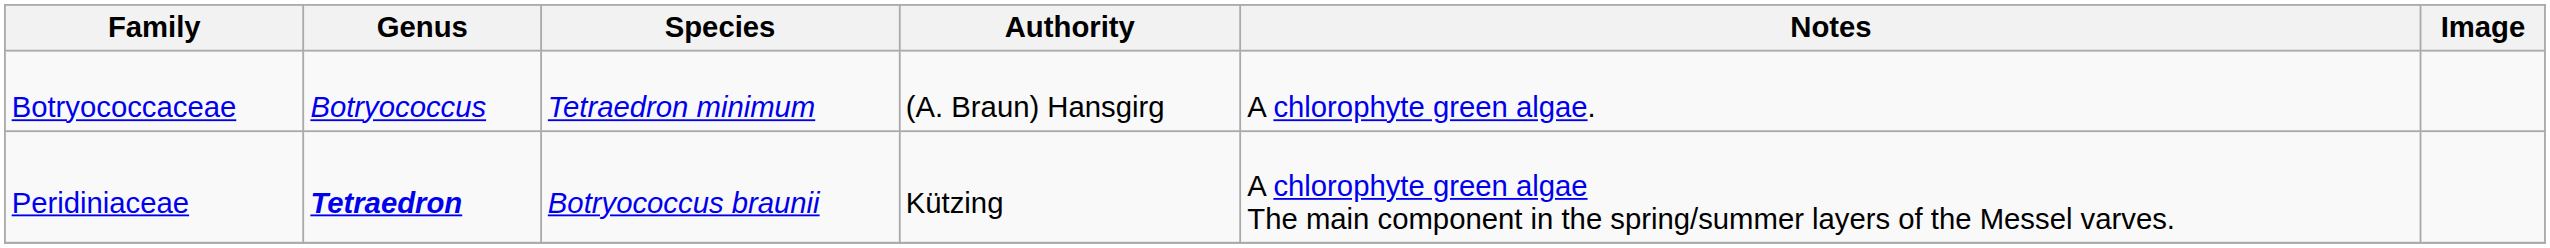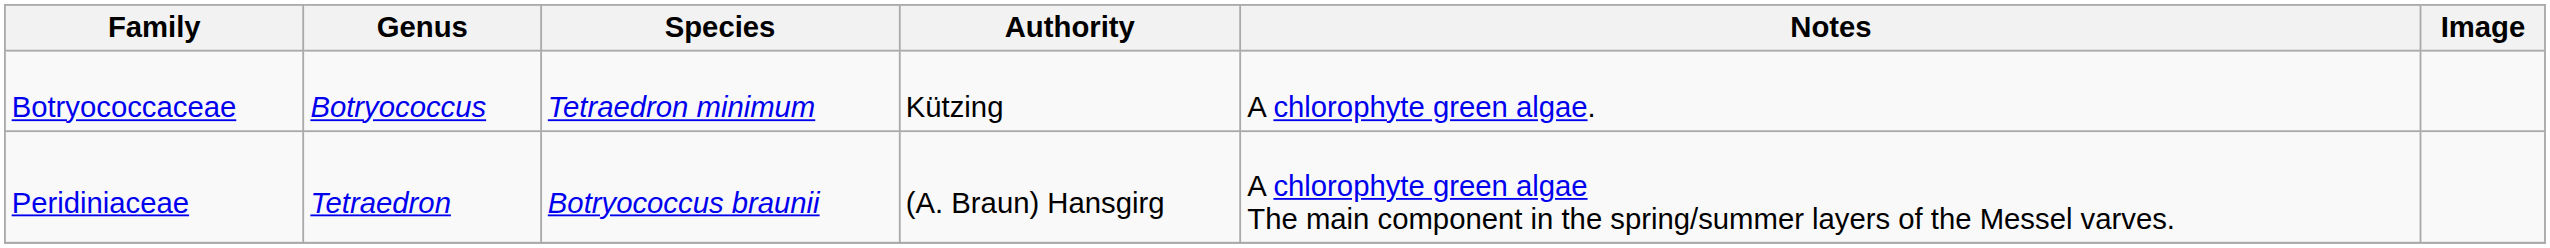Botryococcaceae | Authority: (A. Braun) Hansgirg -> Kützing
Peridiniaceae | Genus: bold -> normal
Peridiniaceae | Authority: Kützing -> (A. Braun) Hansgirg
